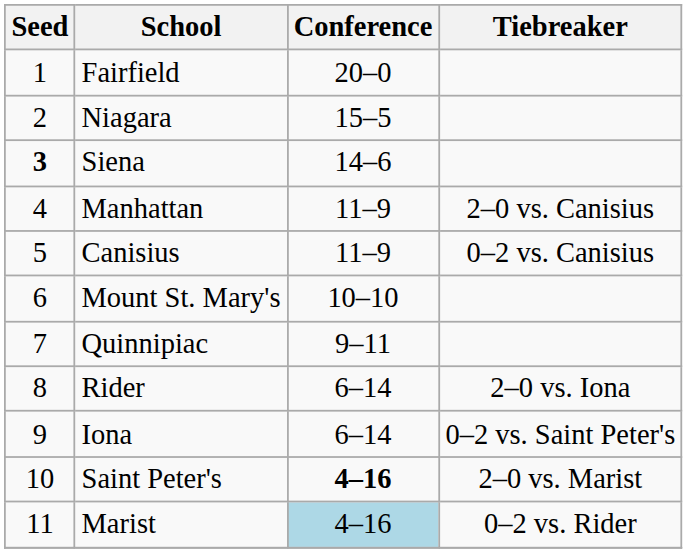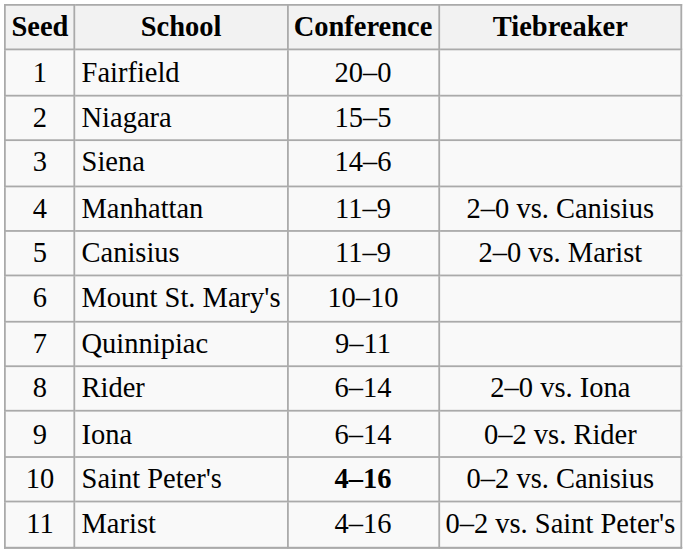Siena | Seed: bold -> normal
Canisius | Tiebreaker: 0–2 vs. Canisius -> 2–0 vs. Marist
Iona | Tiebreaker: 0–2 vs. Saint Peter's -> 0–2 vs. Rider
Saint Peter's | Tiebreaker: 2–0 vs. Marist -> 0–2 vs. Canisius
Marist | Conference: lightblue background -> no background
Marist | Tiebreaker: 0–2 vs. Rider -> 0–2 vs. Saint Peter's
